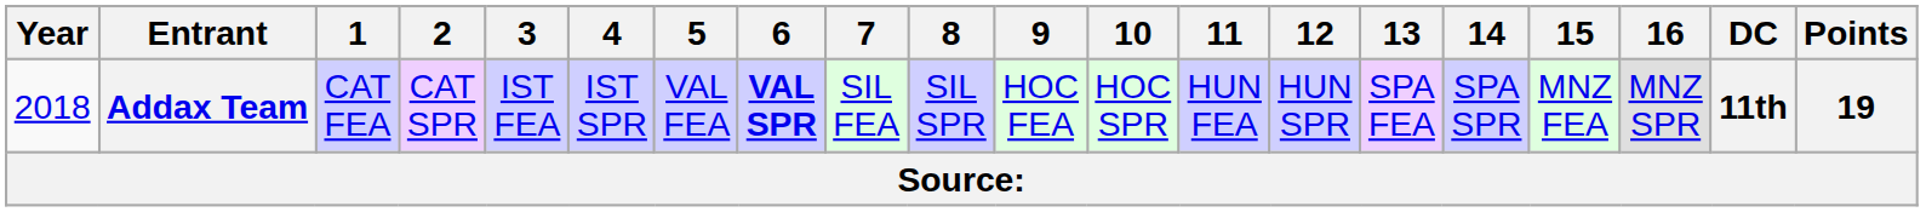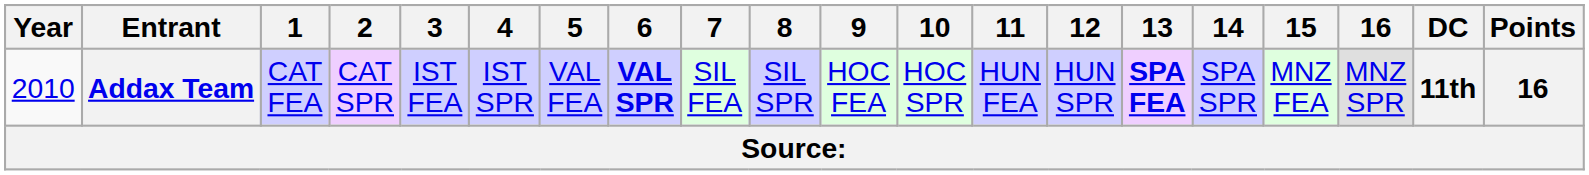Addax Team | Year: 2018 -> 2010
Addax Team | 13: normal -> bold
Addax Team | Points: 19 -> 16
